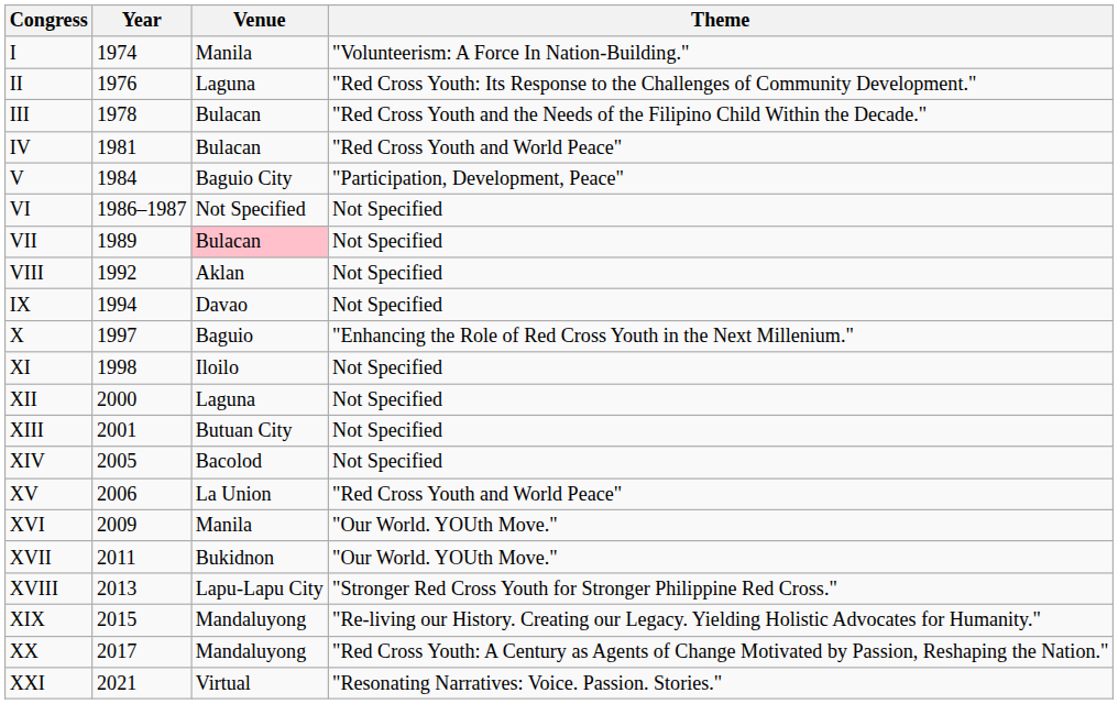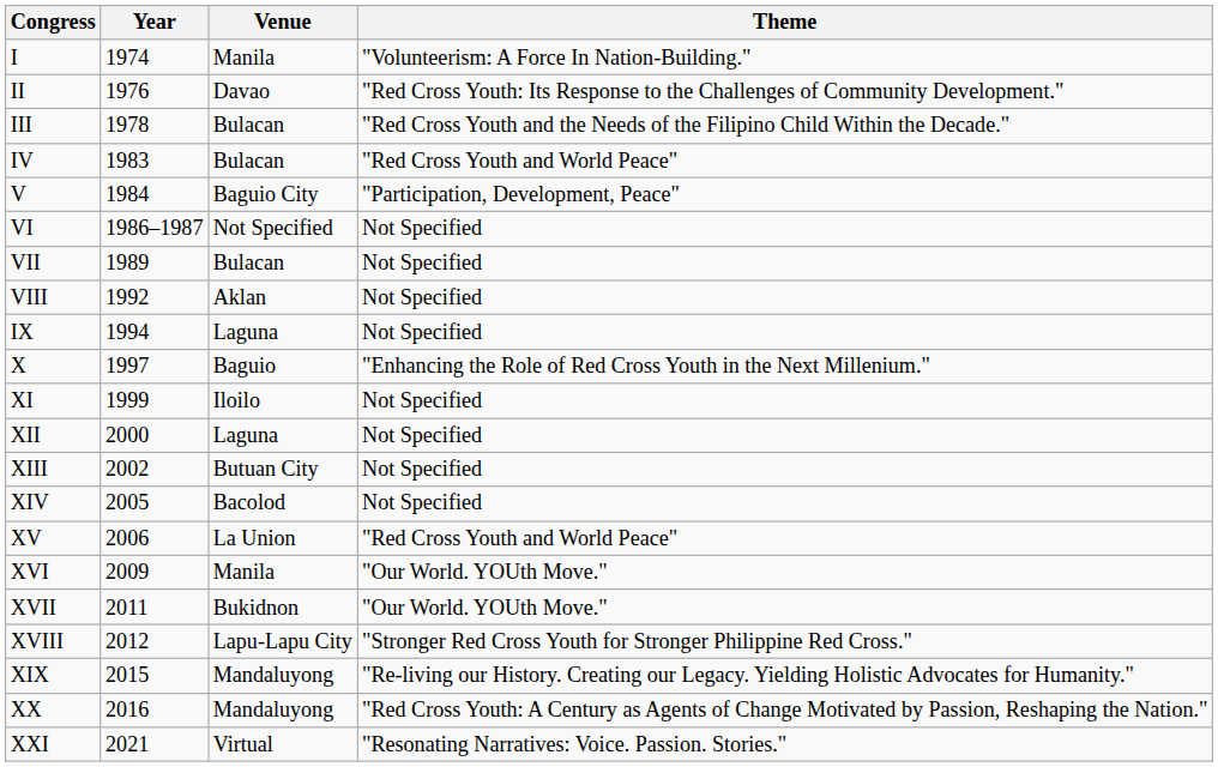II | Venue: Laguna -> Davao
IV | Year: 1981 -> 1983
VII | Venue: pink background -> no background
IX | Venue: Davao -> Laguna
XI | Year: 1998 -> 1999
XIII | Year: 2001 -> 2002
XVIII | Year: 2013 -> 2012
XX | Year: 2017 -> 2016
